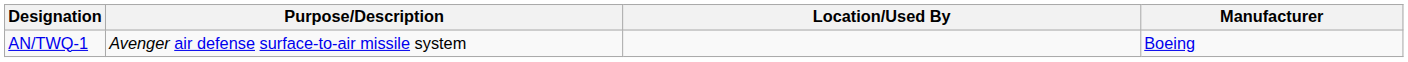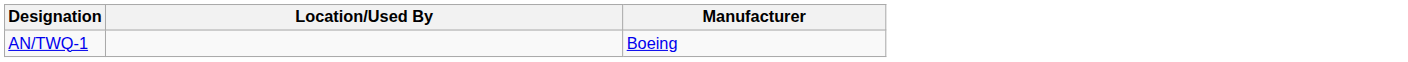- column: Purpose/Description | Avenger air defense surface-to-air missile system
